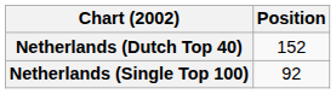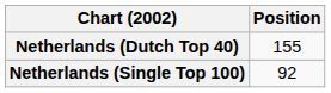Netherlands (Dutch Top 40) | Position: 152 -> 155
